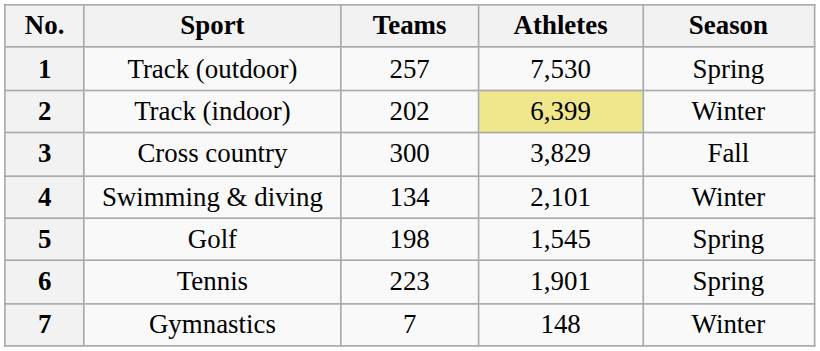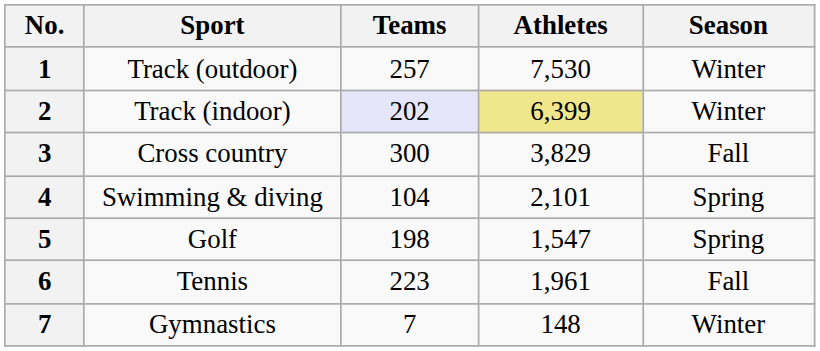Track (outdoor) | Season: Spring -> Winter
Track (indoor) | Teams: no background -> lavender background
Swimming & diving | Teams: 134 -> 104
Swimming & diving | Season: Winter -> Spring
Golf | Athletes: 1,545 -> 1,547
Tennis | Athletes: 1,901 -> 1,961
Tennis | Season: Spring -> Fall
